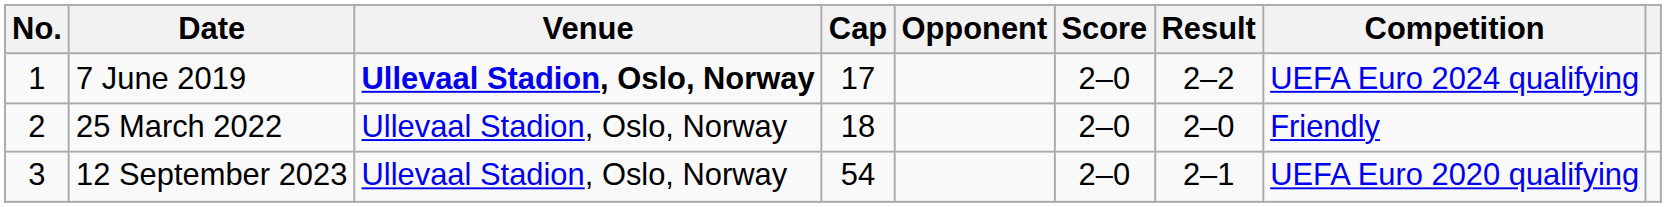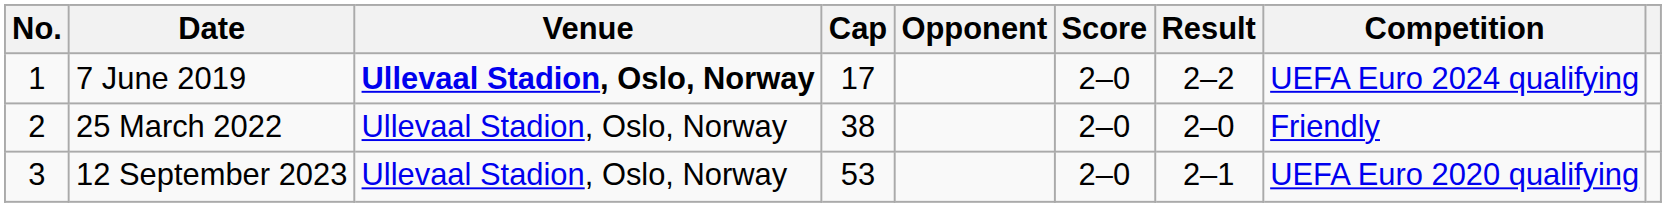25 March 2022 | Cap: 18 -> 38
12 September 2023 | Cap: 54 -> 53
